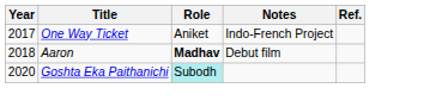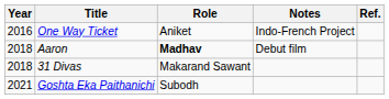One Way Ticket | Year: 2017 -> 2016
+ row: 2018 | 31 Divas | Makarand Sawant
Goshta Eka Paithanichi | Year: 2020 -> 2021
Goshta Eka Paithanichi | Role: paleturquoise background -> no background
